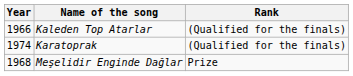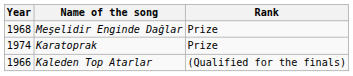rows swapped: Kaleden Top Atarlar <-> Meşelidir Enginde Dağlar
Karatoprak | Rank: (Qualified for the finals) -> Prize
